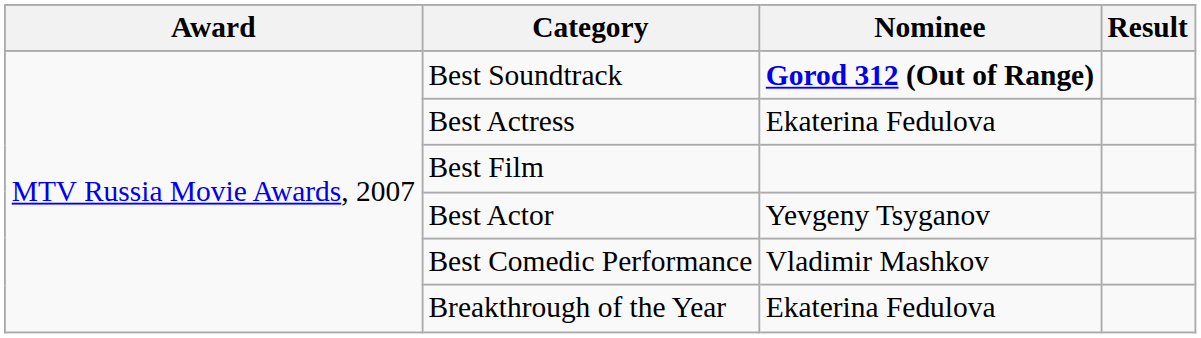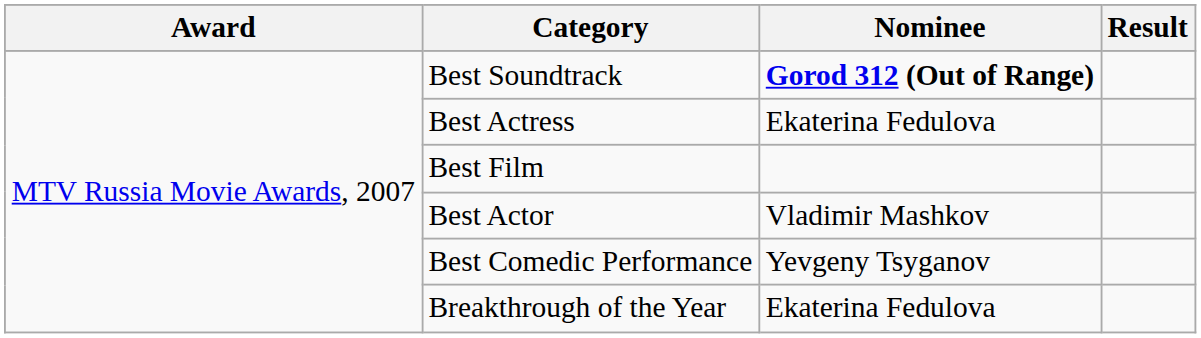Best Actor | Nominee: Yevgeny Tsyganov -> Vladimir Mashkov
Best Comedic Performance | Nominee: Vladimir Mashkov -> Yevgeny Tsyganov
